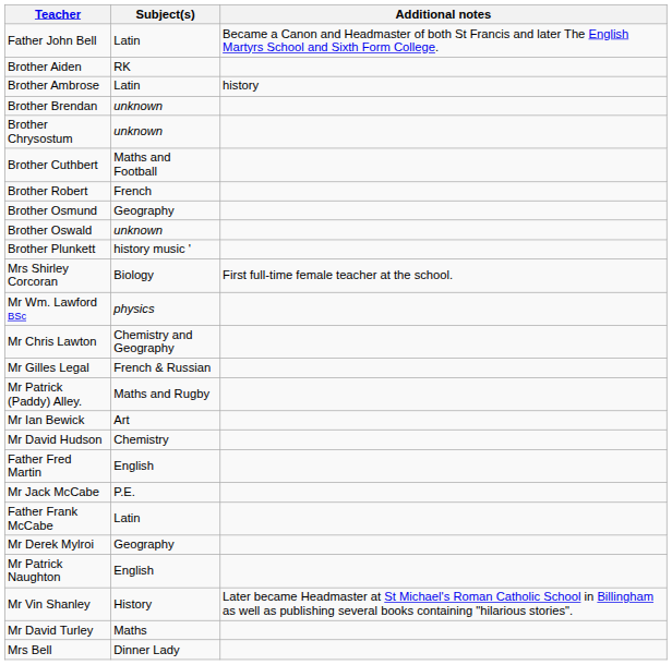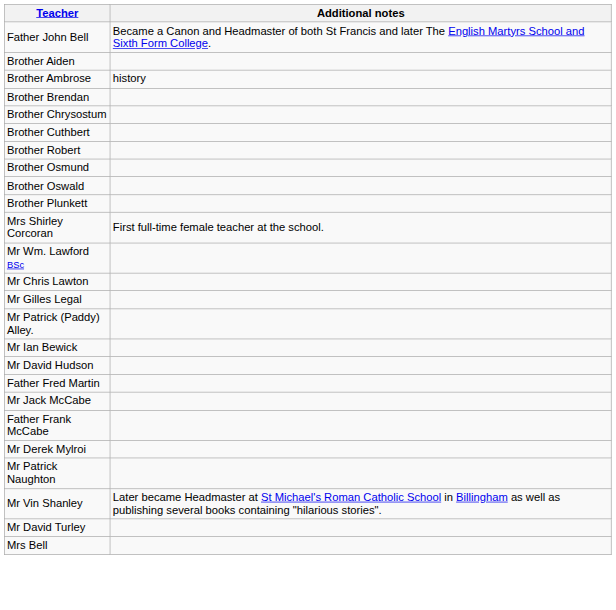- column: Subject(s) | Latin | RK | Latin | unknown | unknown | Maths and Football | French | Geography | unknown | history music ' | Biology | physics | Chemistry and Geography | French & Russian | Maths and Rugby | Art | Chemistry | English | P.E. | Latin | Geography | English | History | Maths | Dinner Lady
